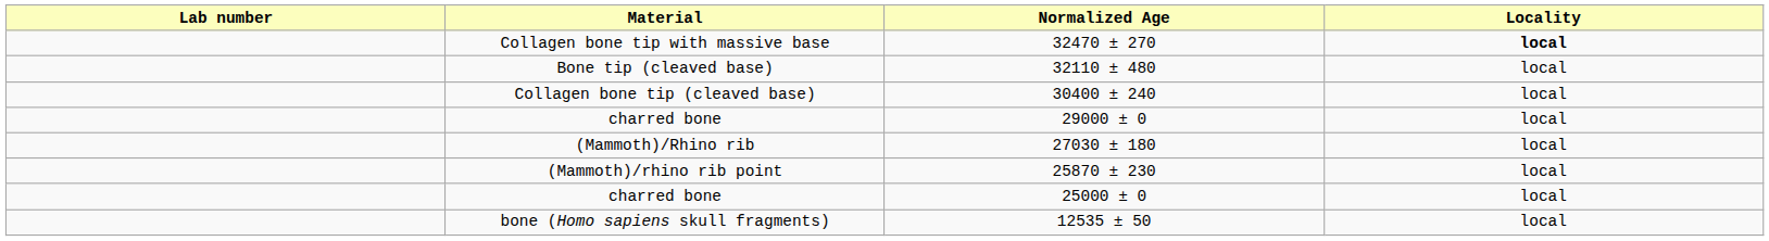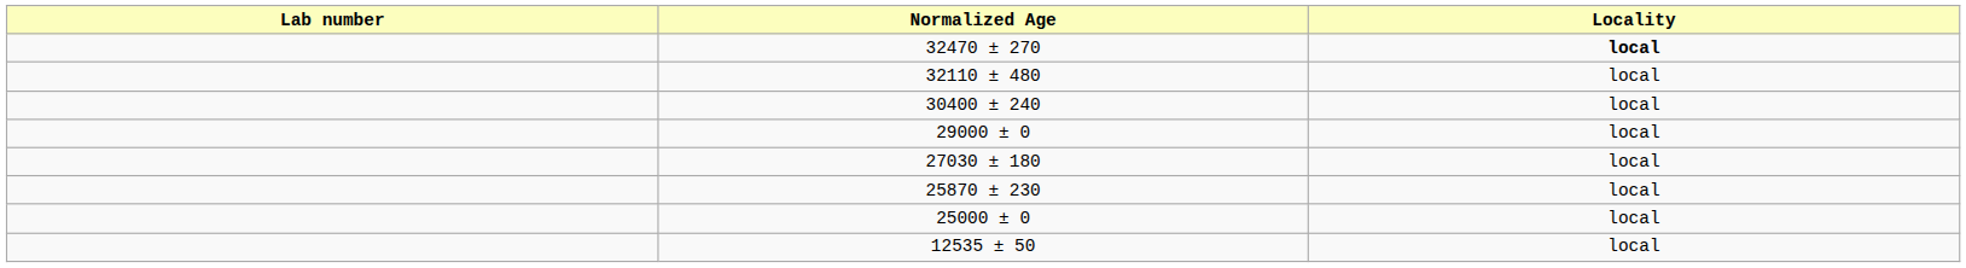- column: Material | Collagen bone tip with massive base | Bone tip (cleaved base) | Collagen bone tip (cleaved base) | charred bone | (Mammoth)/Rhino rib | (Mammoth)/rhino rib point | charred bone | bone (Homo sapiens skull fragments)
